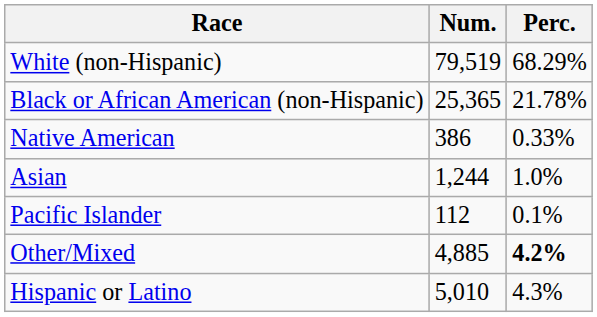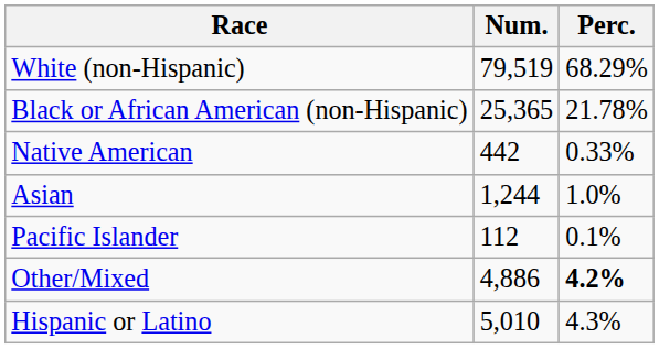Native American | Num.: 386 -> 442
Other/Mixed | Num.: 4,885 -> 4,886
